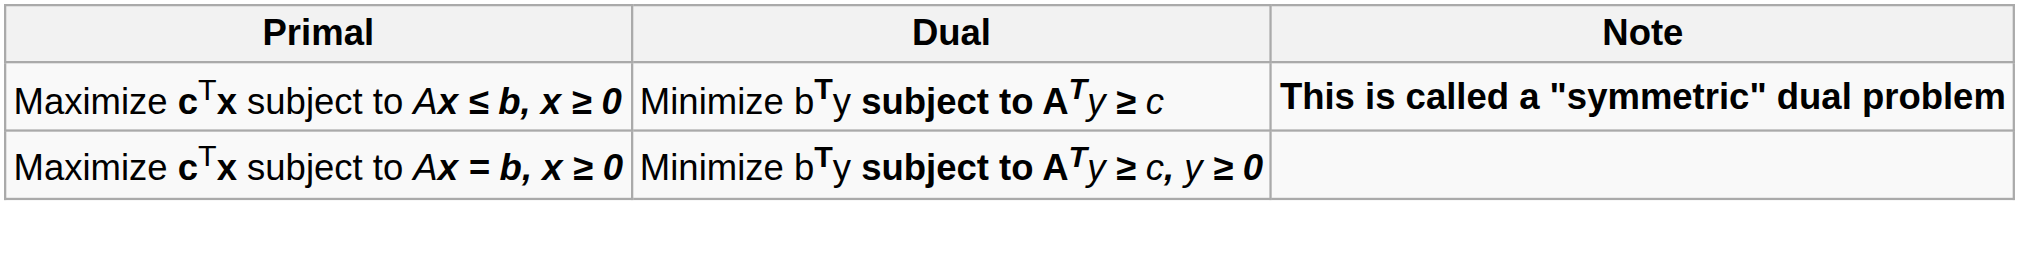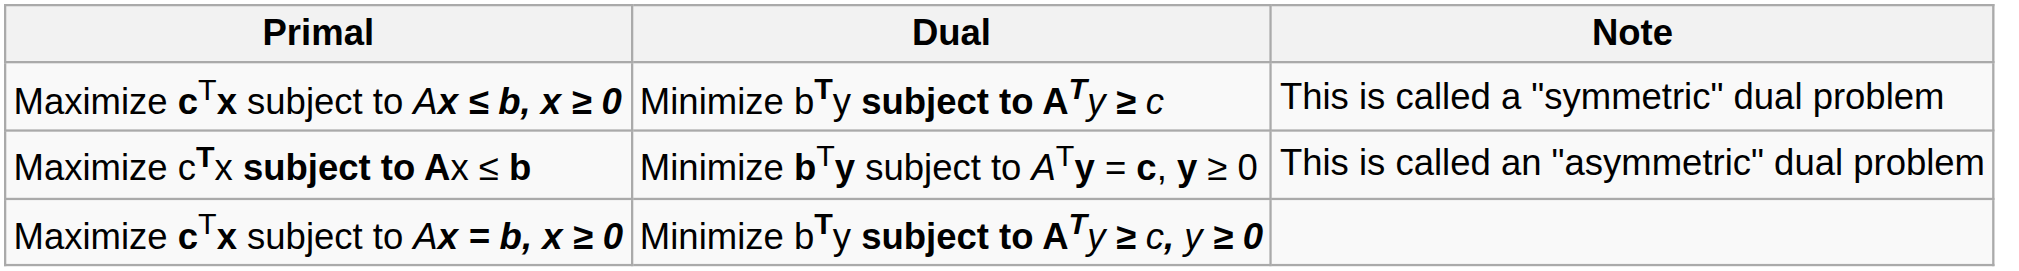Maximize cTx subject to Ax ≤ b, x ≥ 0 | Note: bold -> normal
+ row: Maximize cTx subject to Ax ≤ b | Minimize bTy subject to ATy = c, y ≥ 0 | This is called an "asymmetric" dual problem
